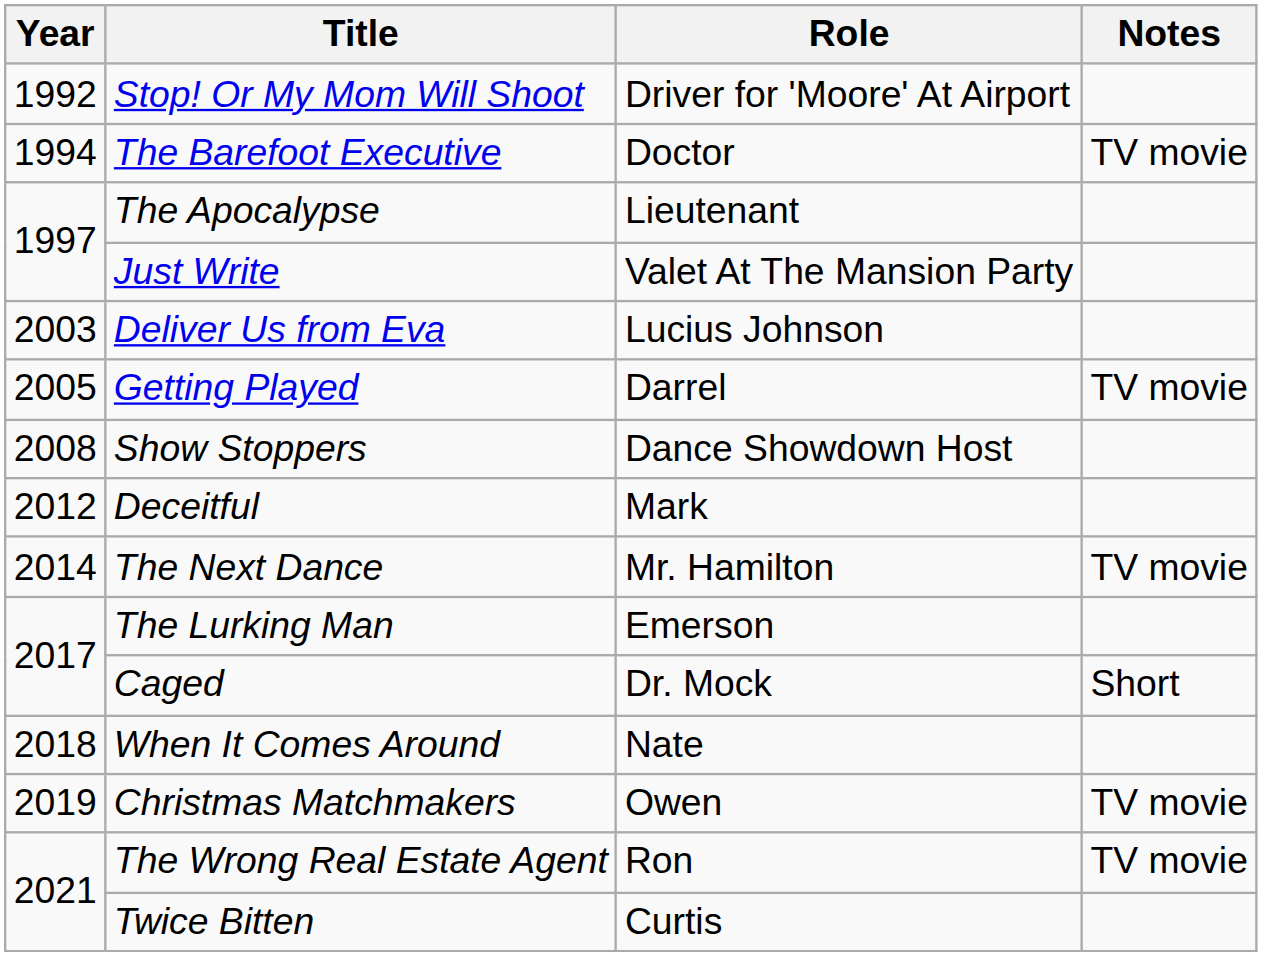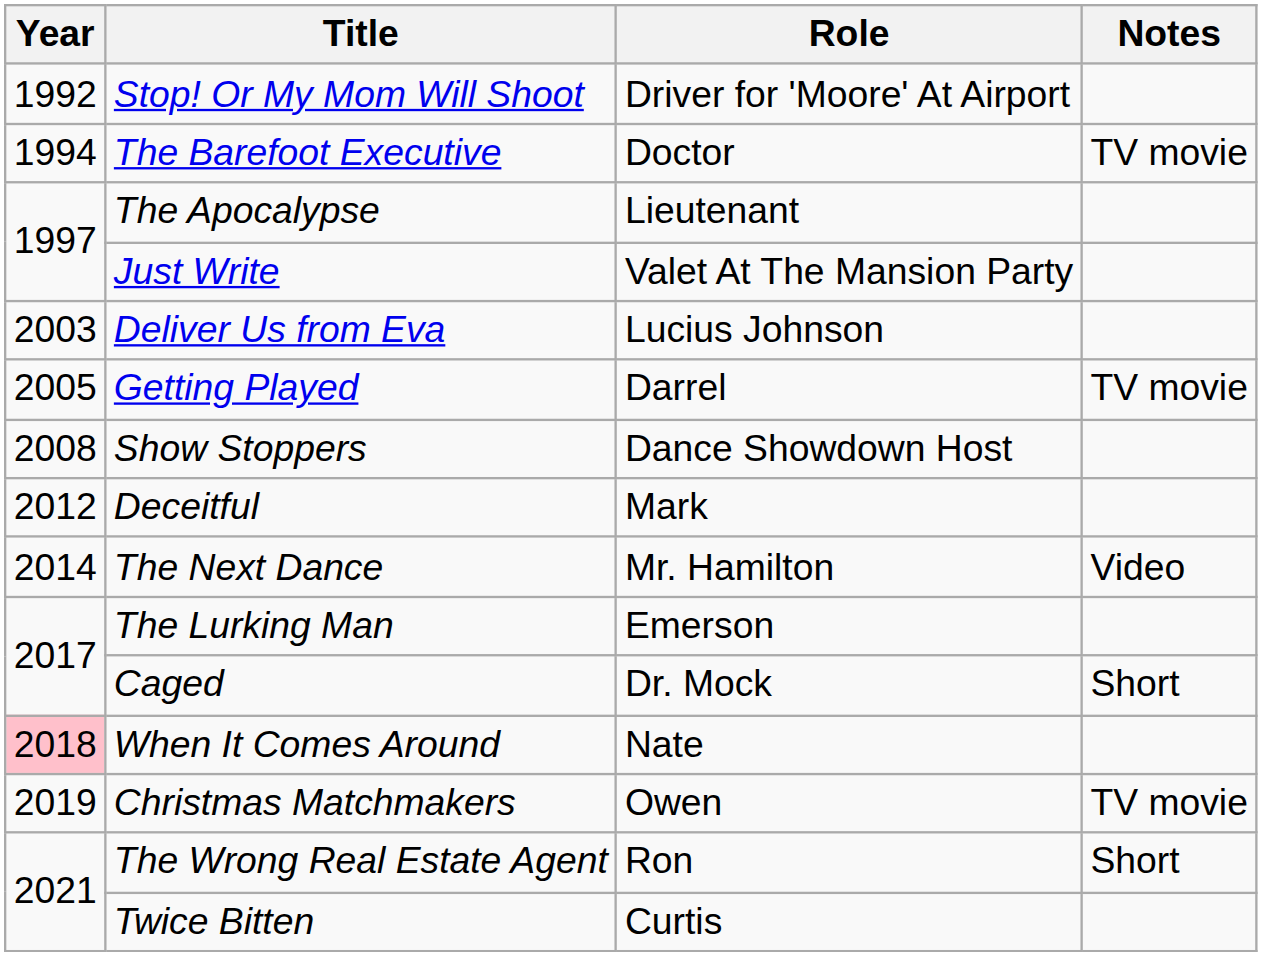The Next Dance | Notes: TV movie -> Video
When It Comes Around | Year: no background -> pink background
The Wrong Real Estate Agent | Notes: TV movie -> Short
